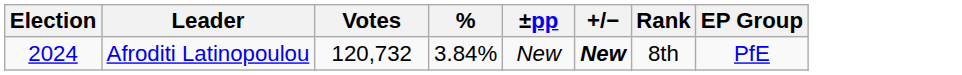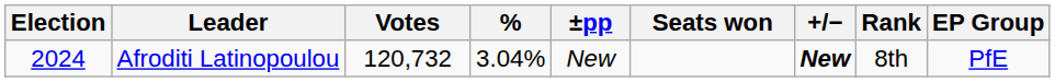+ column: Seats won
Afroditi Latinopoulou | %: 3.84% -> 3.04%
